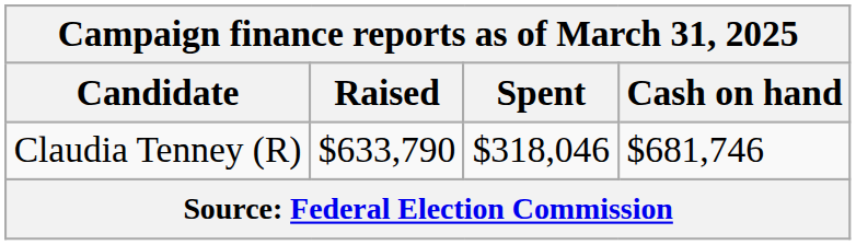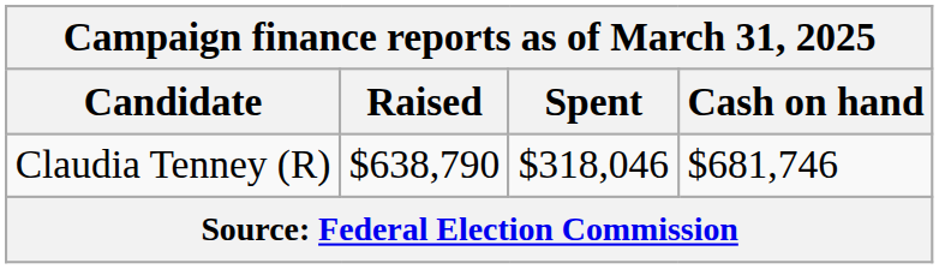Claudia Tenney (R) | Raised: $633,790 -> $638,790
